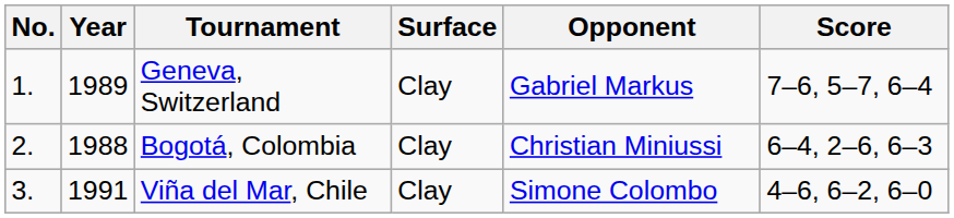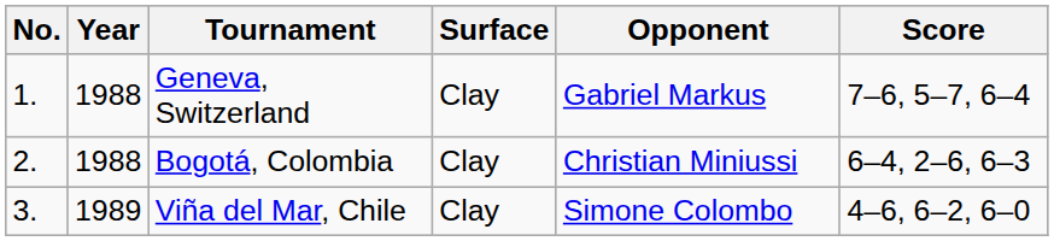Geneva, Switzerland | Year: 1989 -> 1988
Viña del Mar, Chile | Year: 1991 -> 1989
